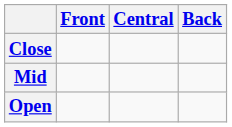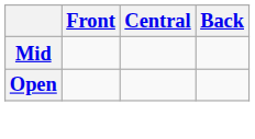- row: Close
